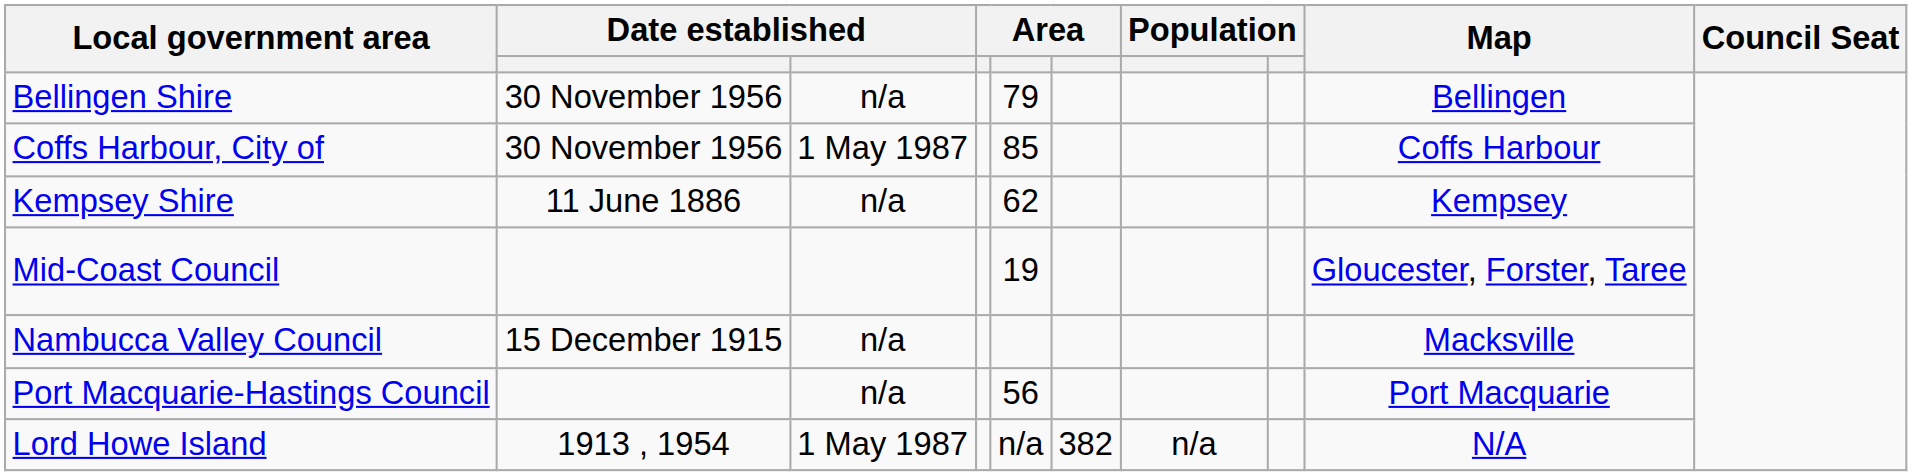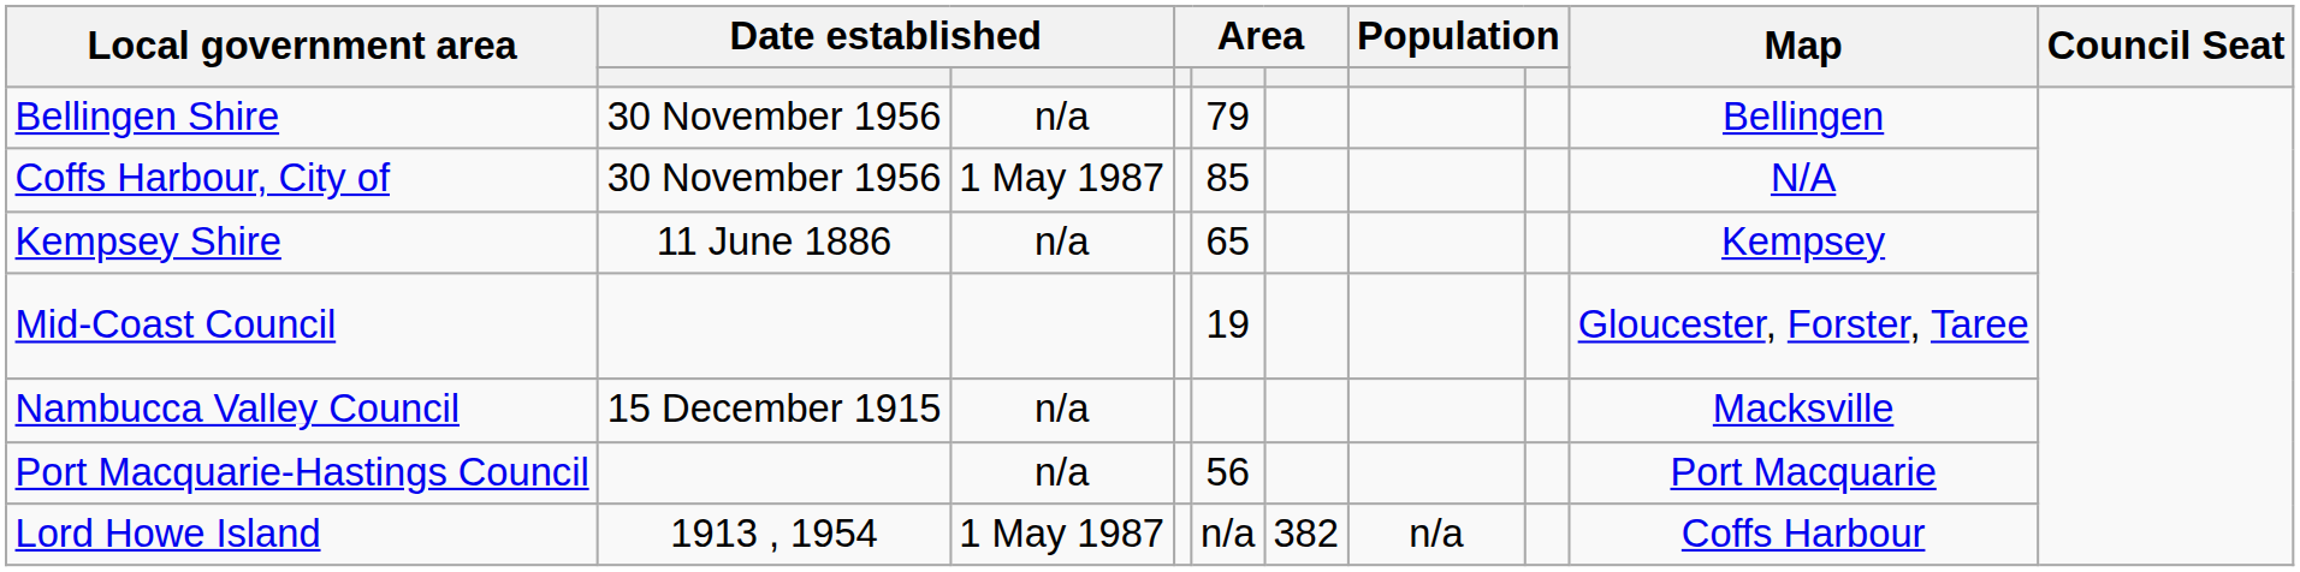Coffs Harbour, City of | Map: Coffs Harbour -> N/A
Kempsey Shire | column 5: 62 -> 65
Lord Howe Island | Map: N/A -> Coffs Harbour
